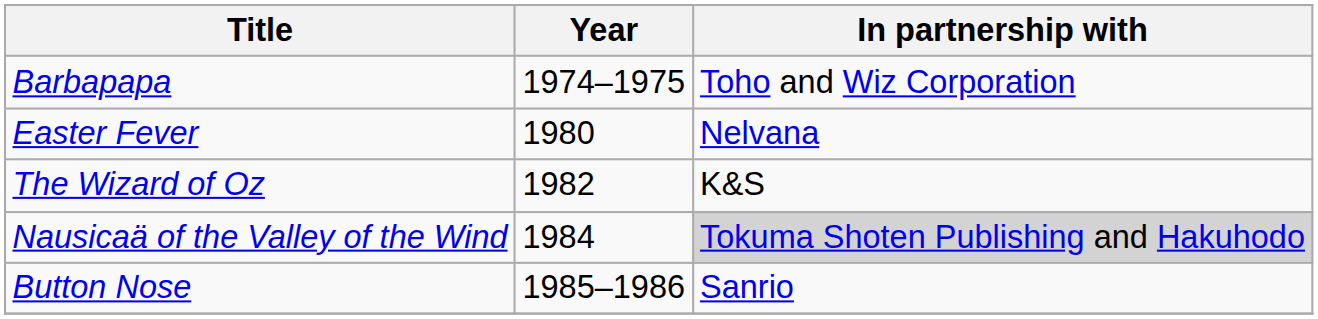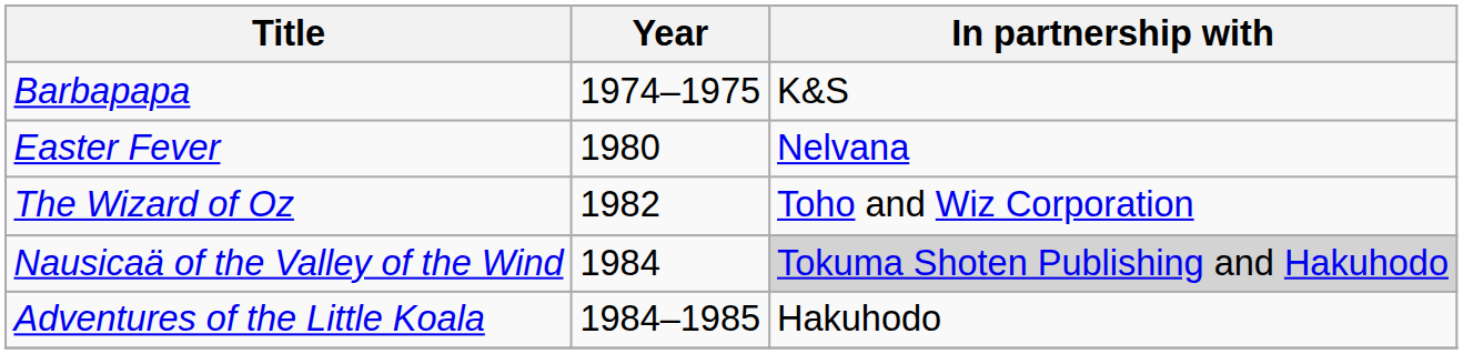Barbapapa | In partnership with: Toho and Wiz Corporation -> K&S
The Wizard of Oz | In partnership with: K&S -> Toho and Wiz Corporation
+ row: Adventures of the Little Koala | 1984–1985 | Hakuhodo
- row: Button Nose | 1985–1986 | Sanrio
